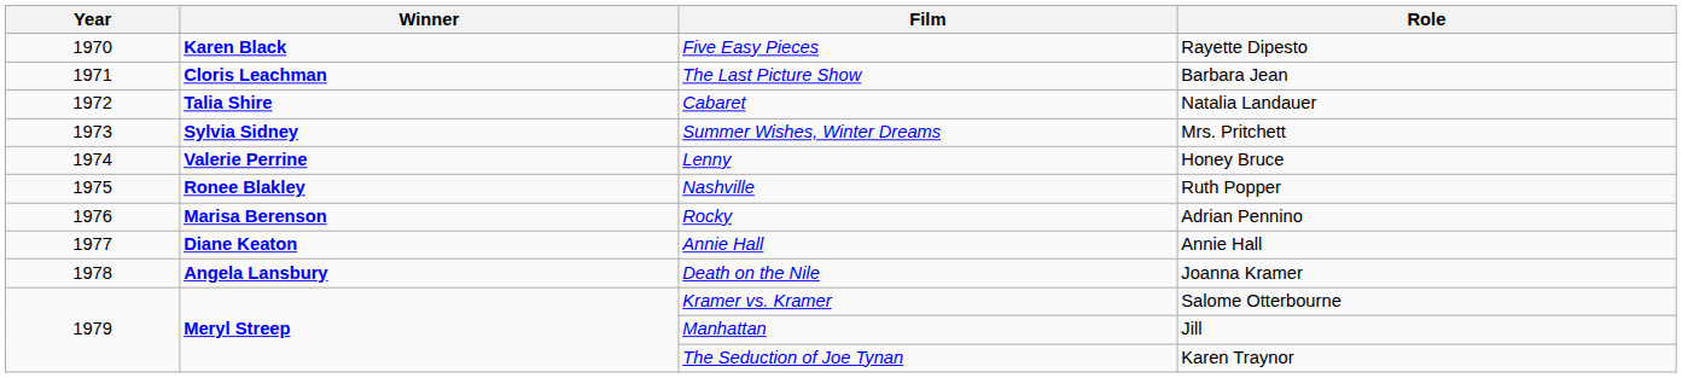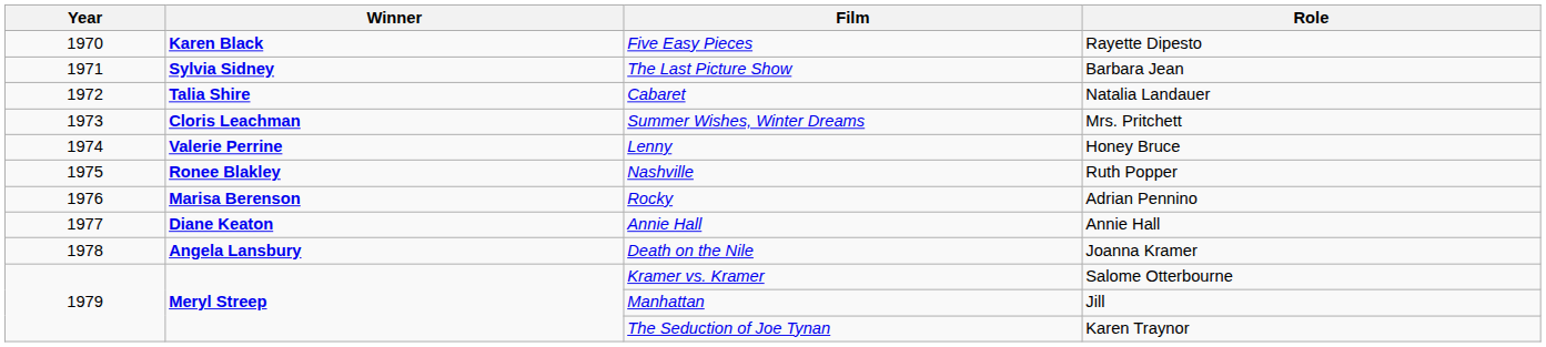The Last Picture Show | Winner: Cloris Leachman -> Sylvia Sidney
Summer Wishes, Winter Dreams | Winner: Sylvia Sidney -> Cloris Leachman
